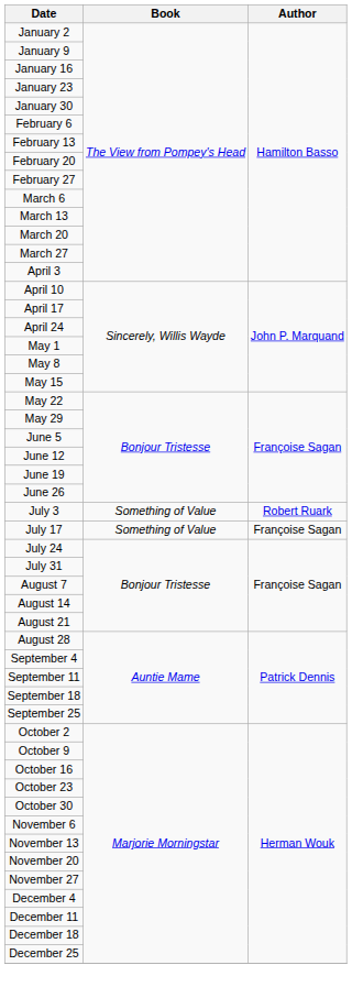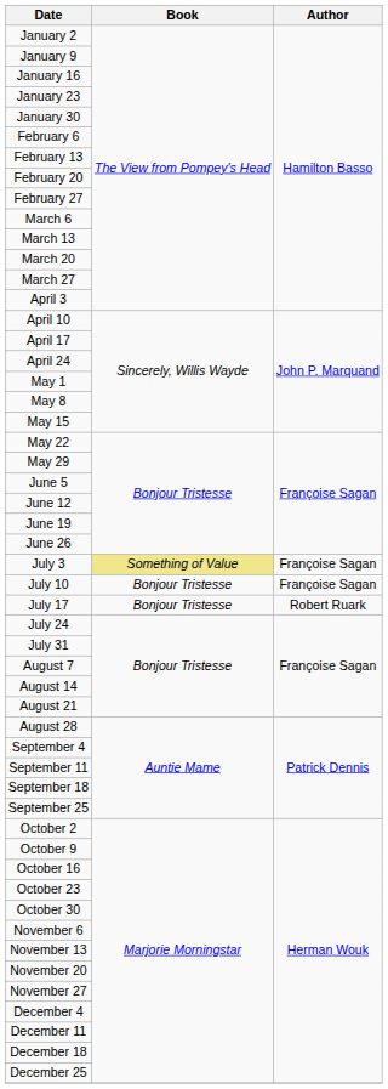July 3 | Book: no background -> khaki background
July 3 | Author: Robert Ruark -> Françoise Sagan
+ row: July 10 | Bonjour Tristesse | Françoise Sagan
July 17 | Book: Something of Value -> Bonjour Tristesse
July 17 | Author: Françoise Sagan -> Robert Ruark
